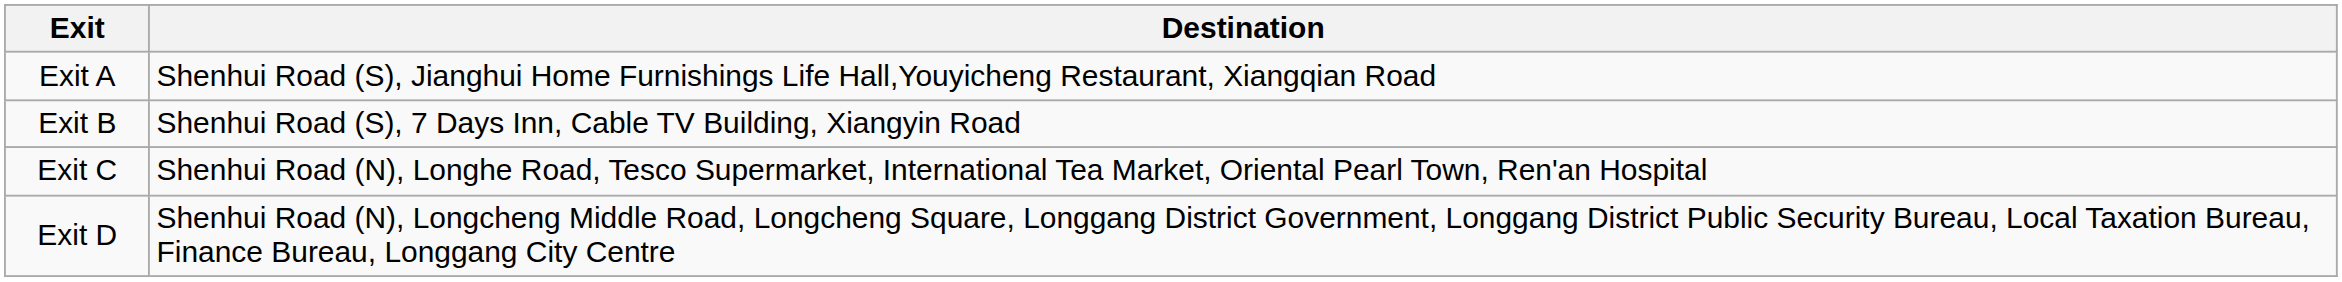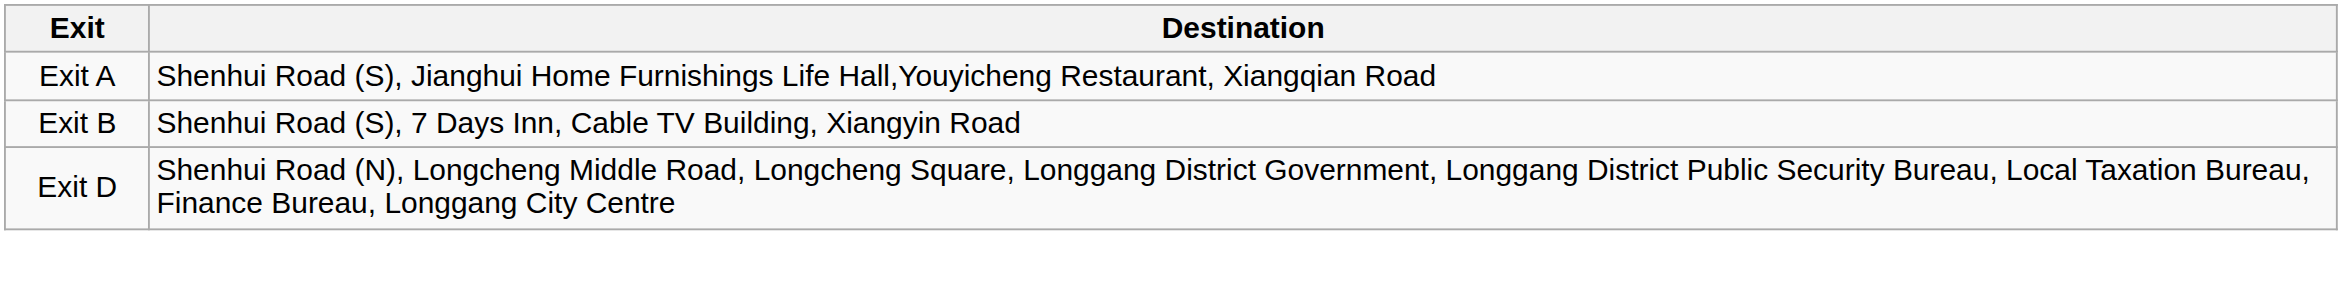- row: Exit C | Shenhui Road (N), Longhe Road, Tesco Supermarket, International Tea Market, Oriental Pearl Town, Ren'an Hospital
